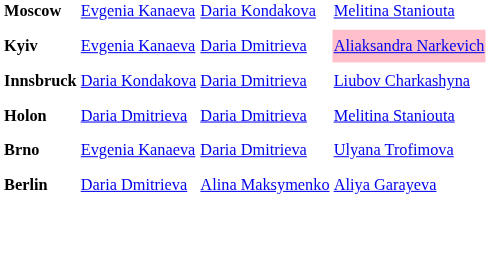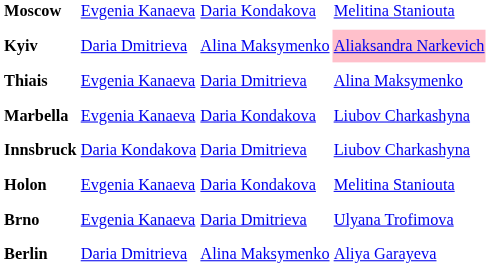Kyiv | column 2: Evgenia Kanaeva -> Daria Dmitrieva
Kyiv | column 3: Daria Dmitrieva -> Alina Maksymenko
+ row: Thiais | Evgenia Kanaeva | Daria Dmitrieva | Alina Maksymenko
+ row: Marbella | Evgenia Kanaeva | Daria Kondakova | Liubov Charkashyna
Holon | column 2: Daria Dmitrieva -> Evgenia Kanaeva
Holon | column 3: Daria Dmitrieva -> Daria Kondakova
